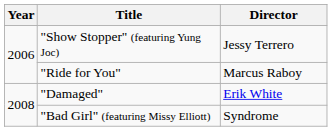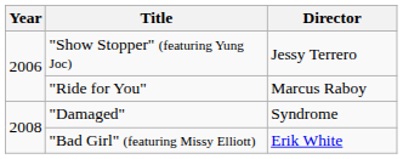"Damaged" | Director: Erik White -> Syndrome
"Bad Girl" (featuring Missy Elliott) | Director: Syndrome -> Erik White
